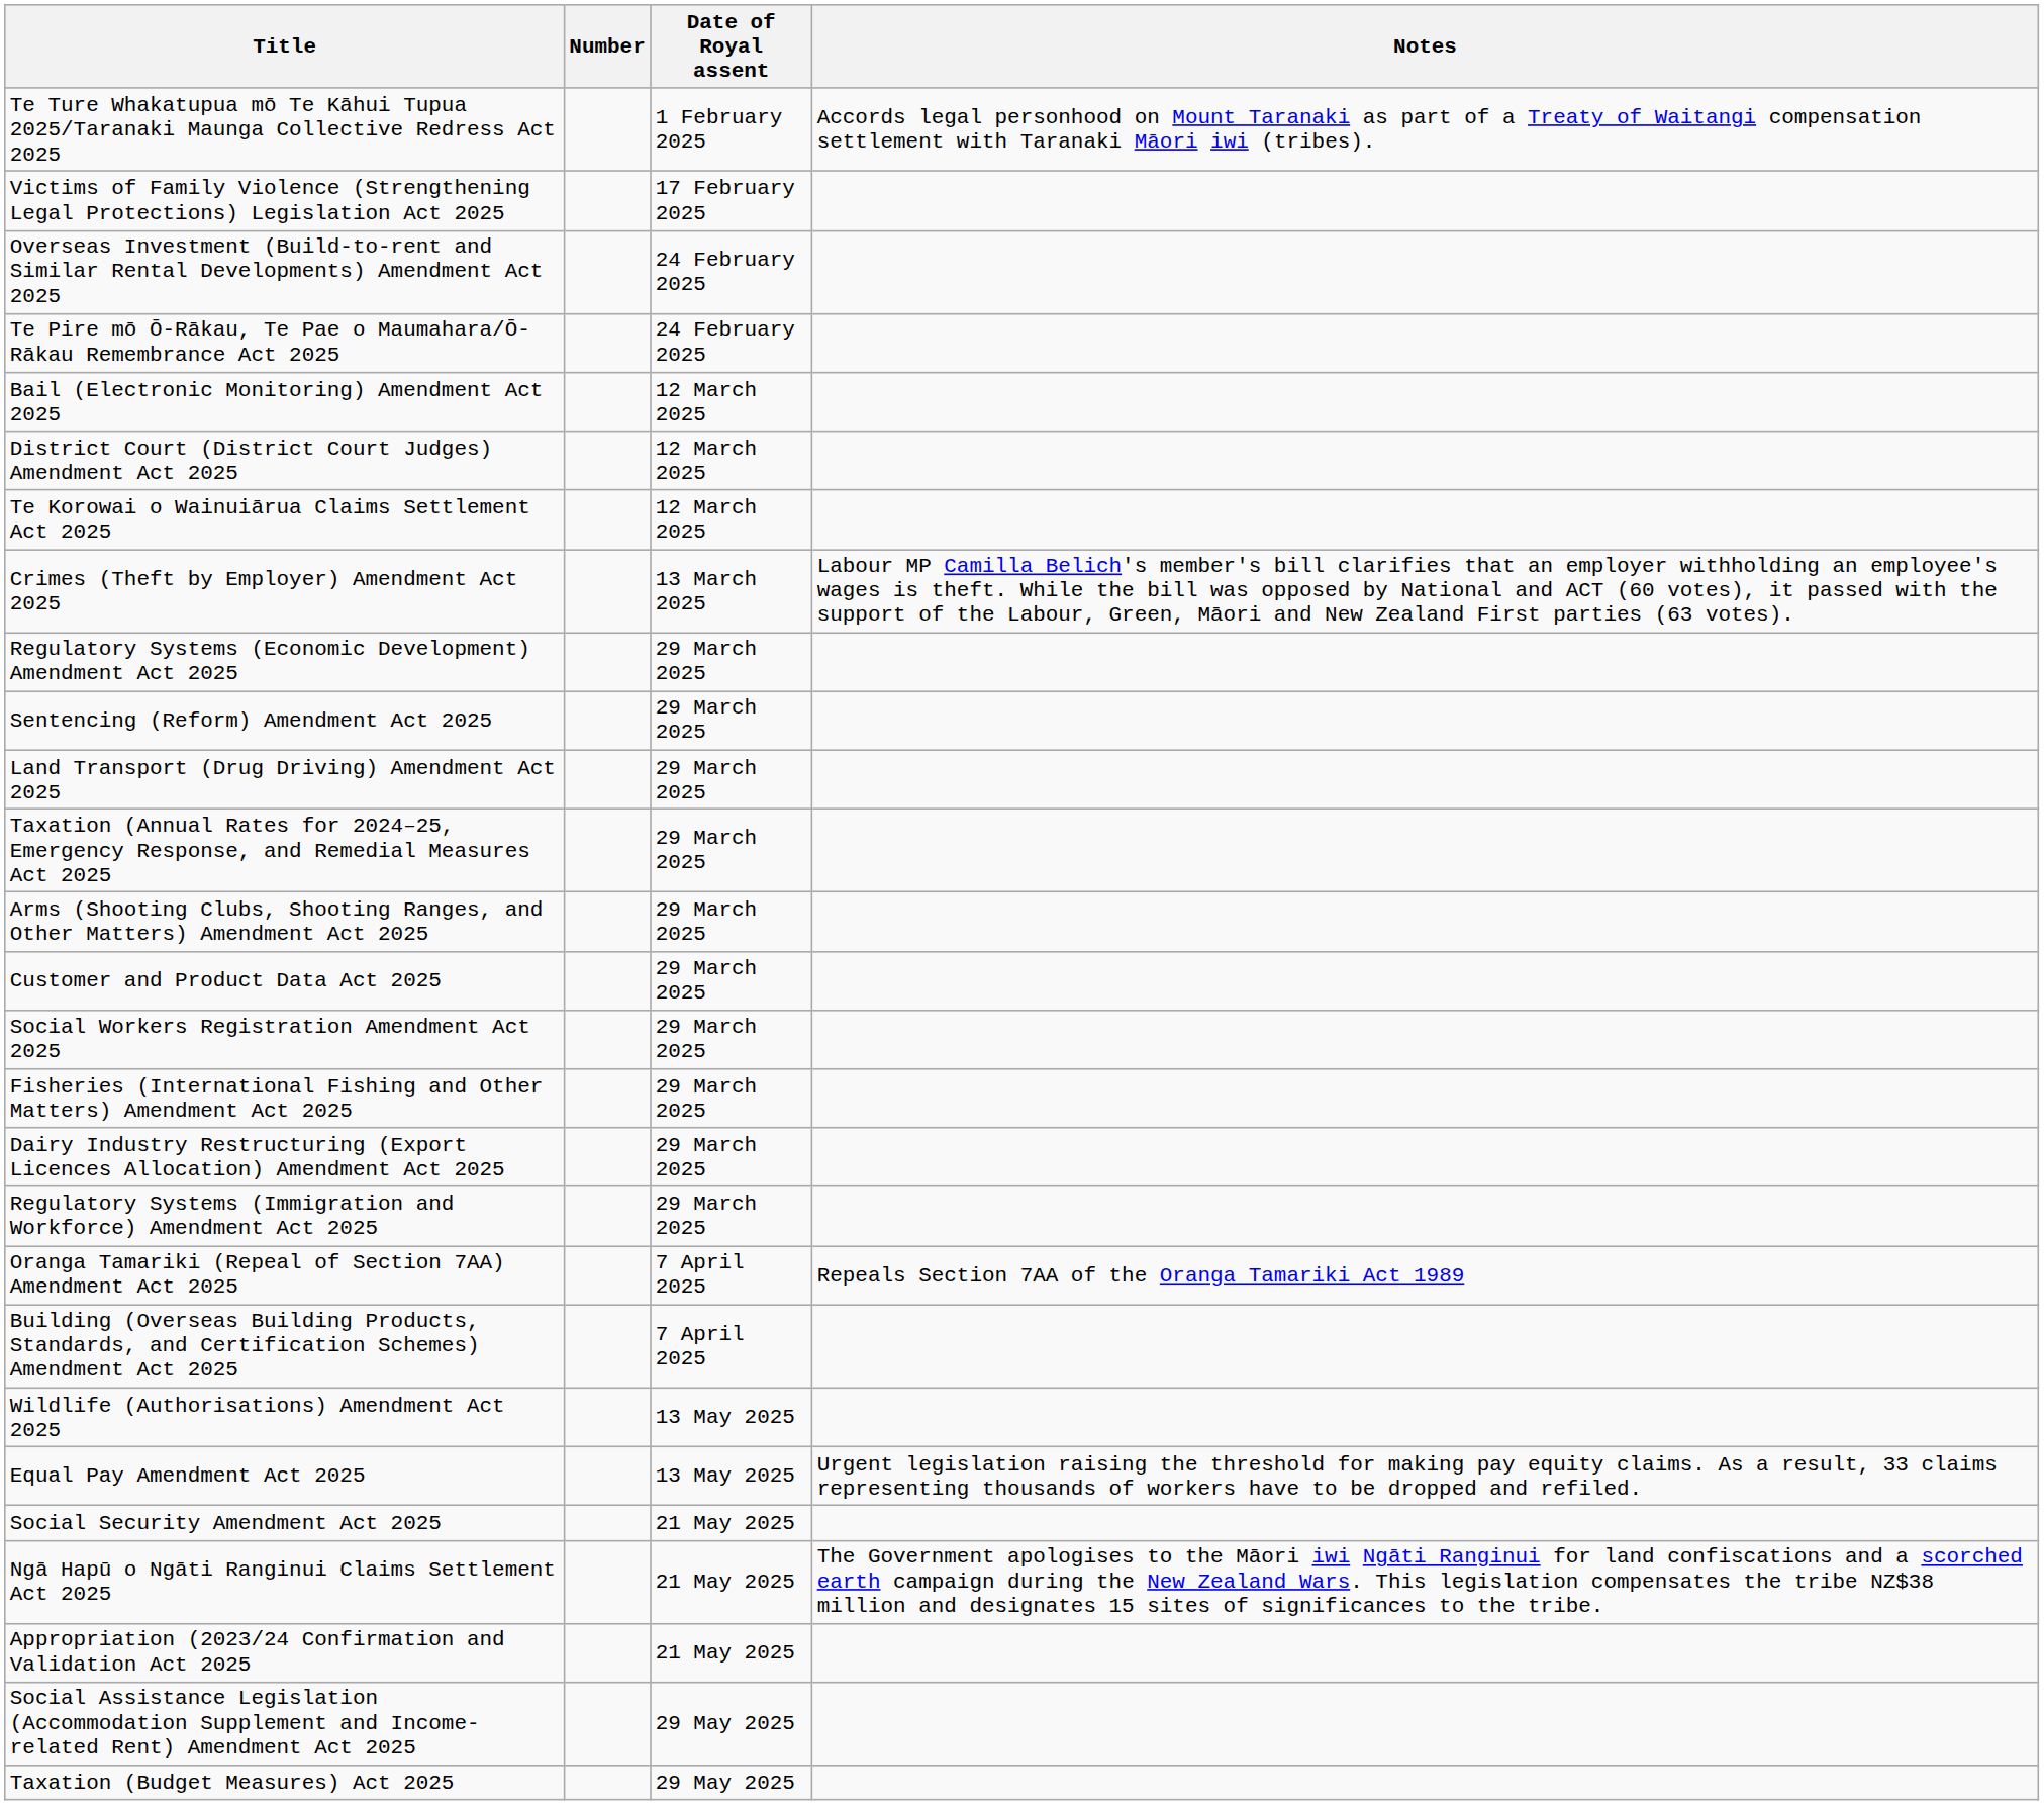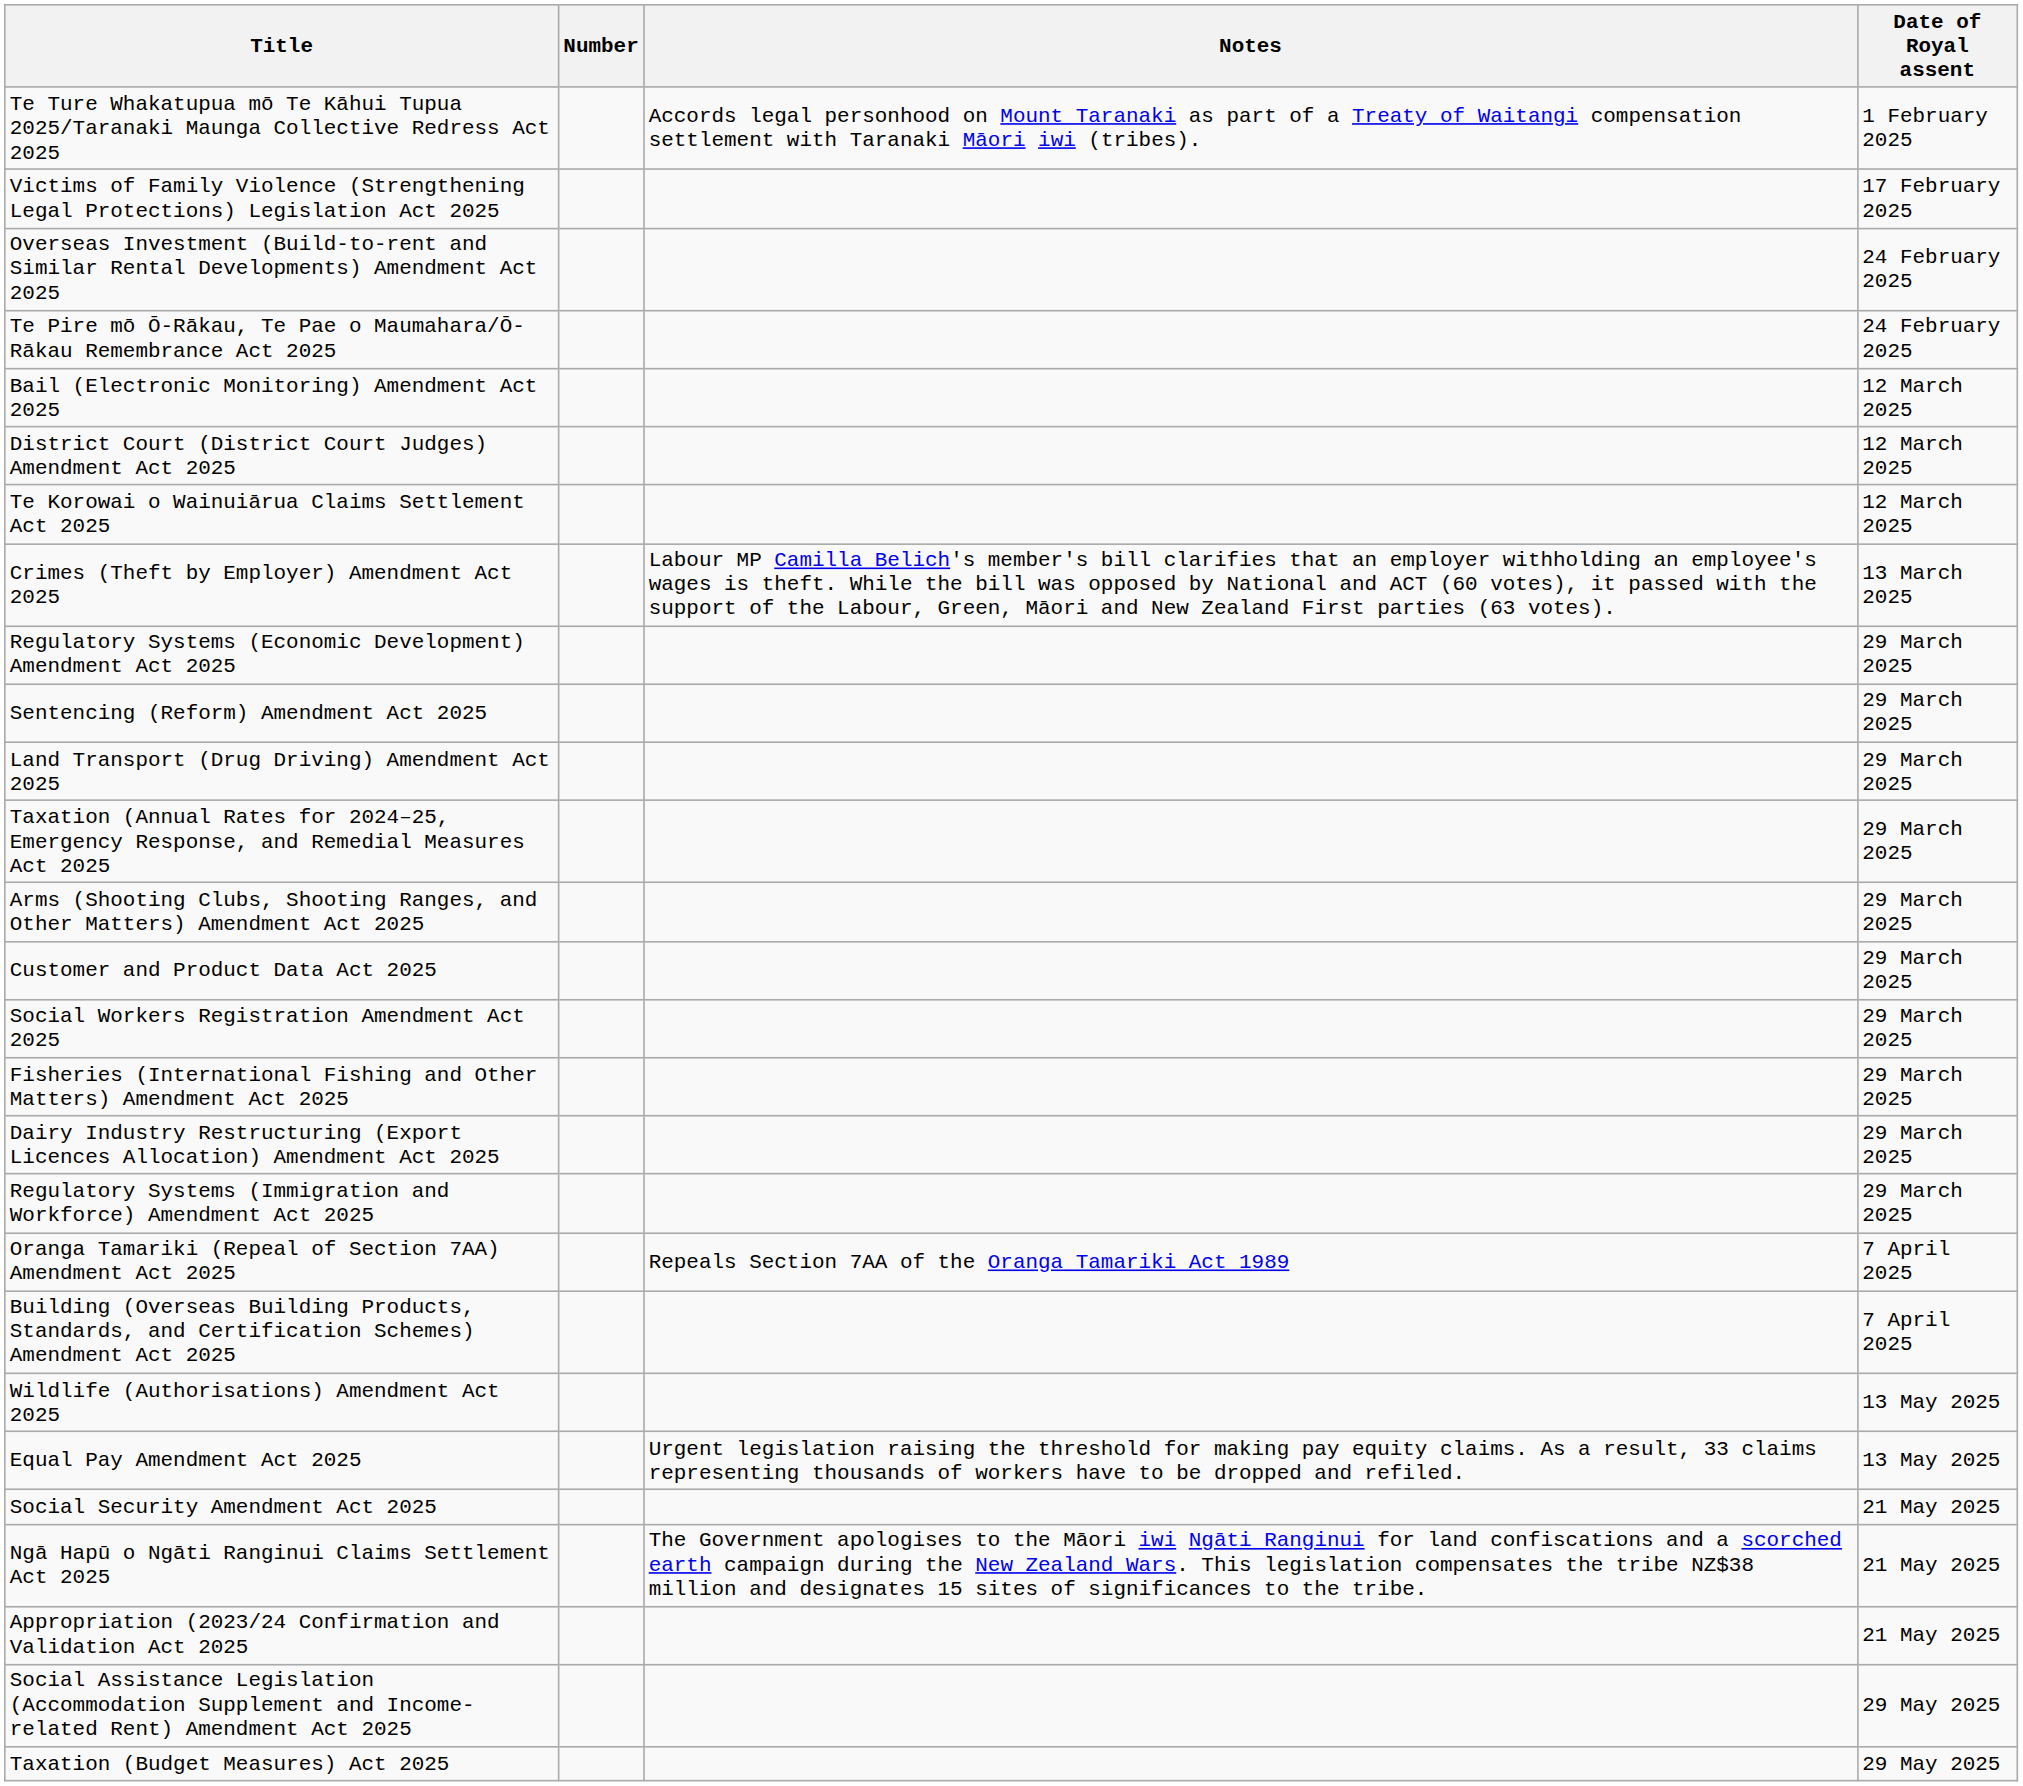columns swapped: Date of Royal assent <-> Notes
